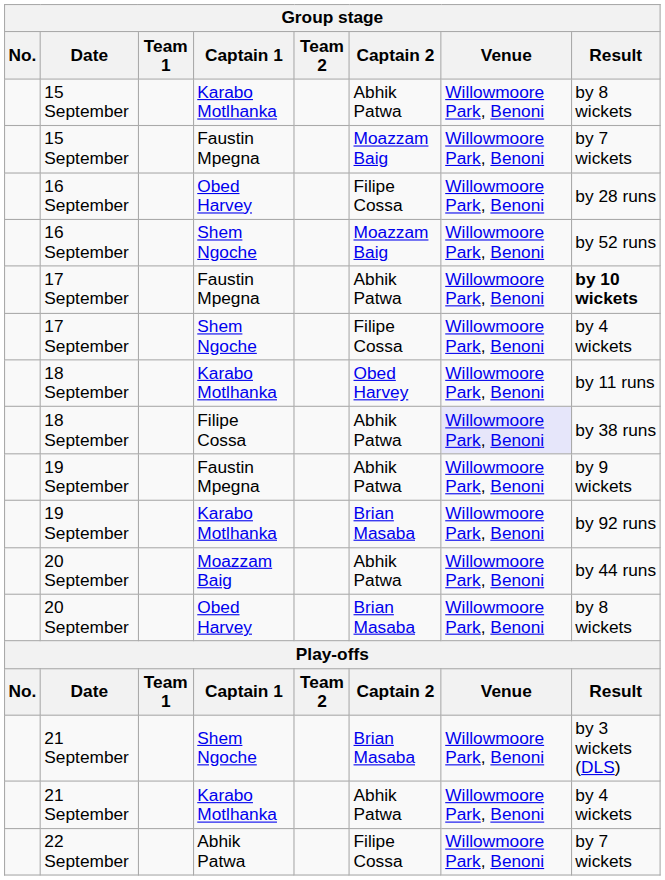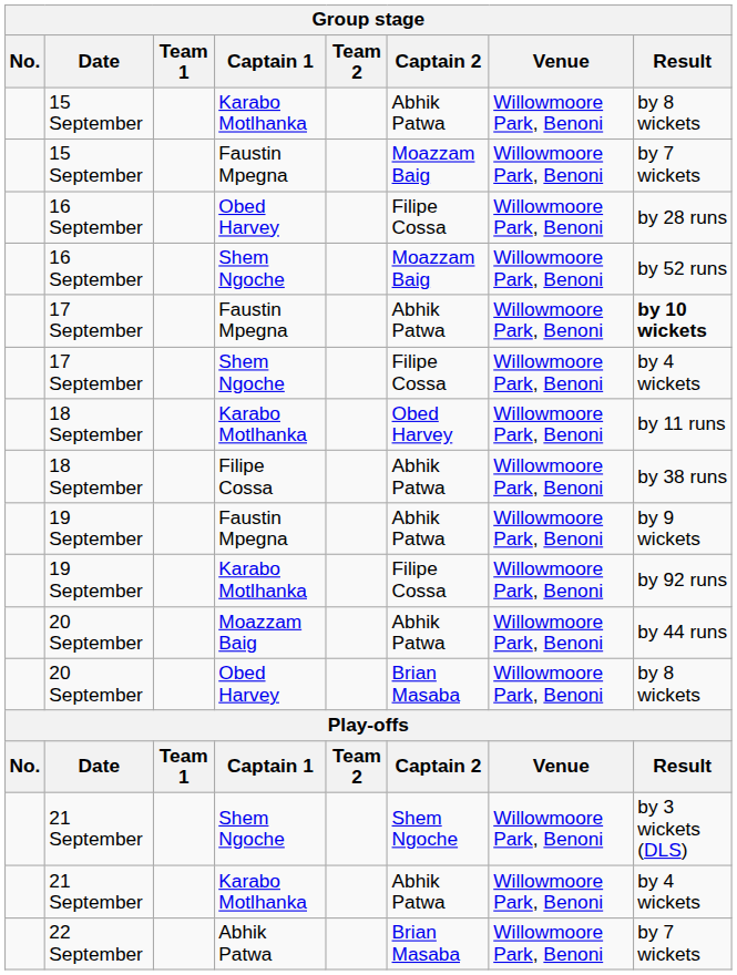18 September / Filipe Cossa | Venue: lavender background -> no background
19 September / Karabo Motlhanka | Captain 2: Brian Masaba -> Filipe Cossa
21 September / Shem Ngoche | Captain 2: Brian Masaba -> Shem Ngoche
22 September | Captain 2: Filipe Cossa -> Brian Masaba
